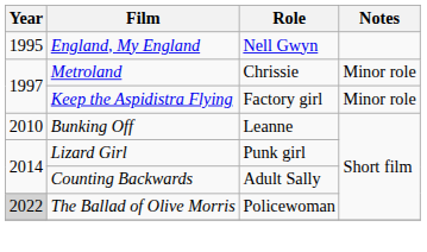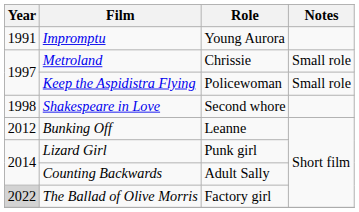+ row: 1991 | Impromptu | Young Aurora
- row: 1995 | England, My England | Nell Gwyn
Metroland | Notes: Minor role -> Small role
Keep the Aspidistra Flying | Role: Factory girl -> Policewoman
Keep the Aspidistra Flying | Notes: Minor role -> Small role
+ row: 1998 | Shakespeare in Love | Second whore
Bunking Off | Year: 2010 -> 2012
The Ballad of Olive Morris | Role: Policewoman -> Factory girl
